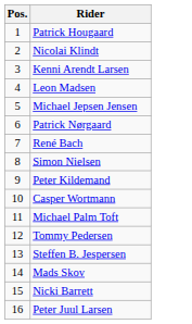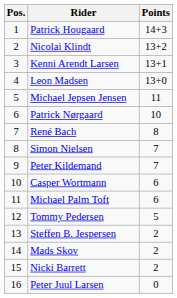+ column: Points | 14+3 | 13+2 | 13+1 | 13+0 | 11 | 10 | 8 | 7 | 7 | 6 | 6 | 5 | 2 | 2 | 2 | 0
